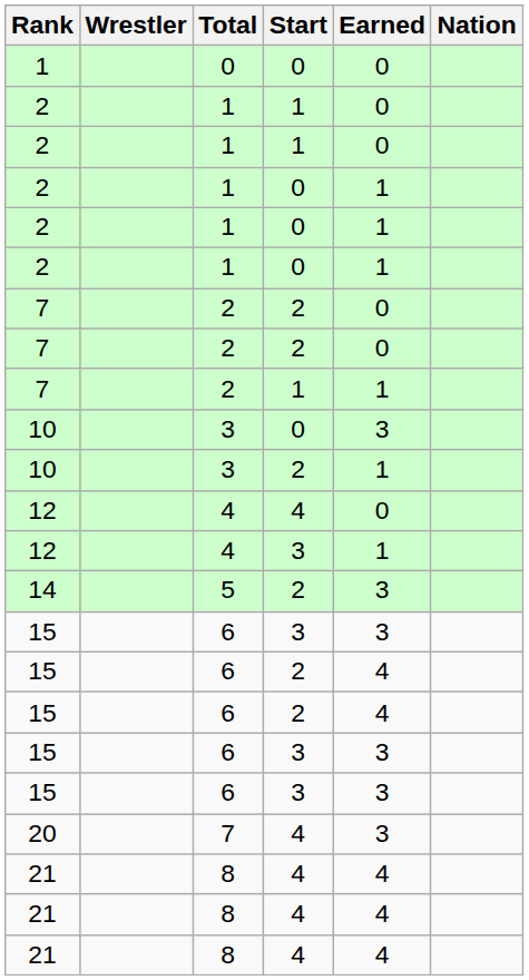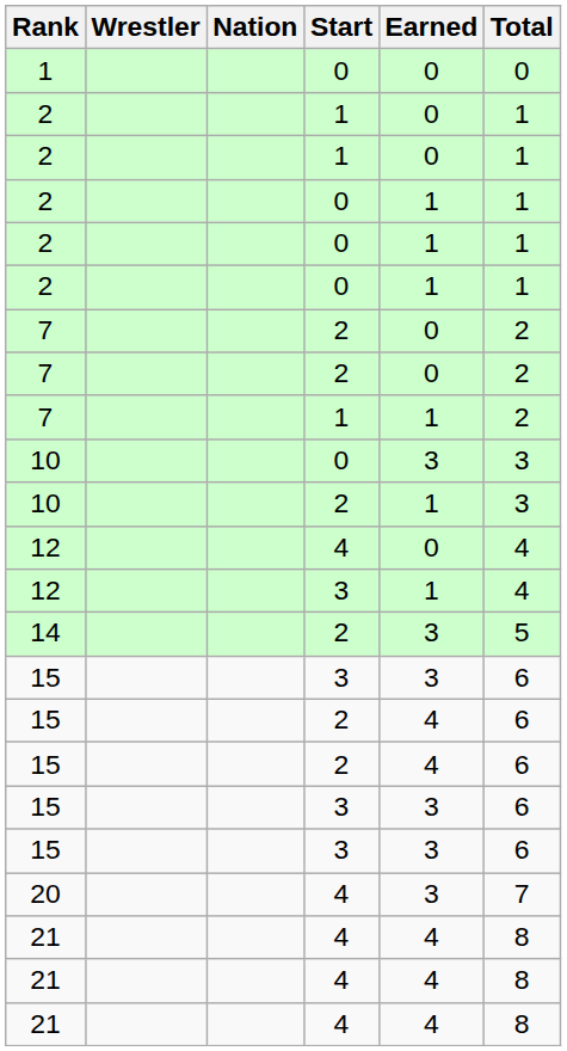columns swapped: Nation <-> Total
